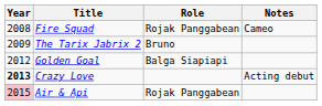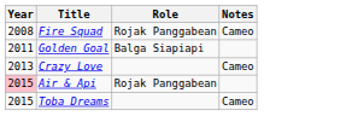- row: 2009 | The Tarix Jabrix 2 | Bruno
Golden Goal | Year: 2012 -> 2011
Crazy Love | Year: bold -> normal
Crazy Love | Notes: Acting debut -> Cameo
+ row: 2015 | Toba Dreams | Cameo
